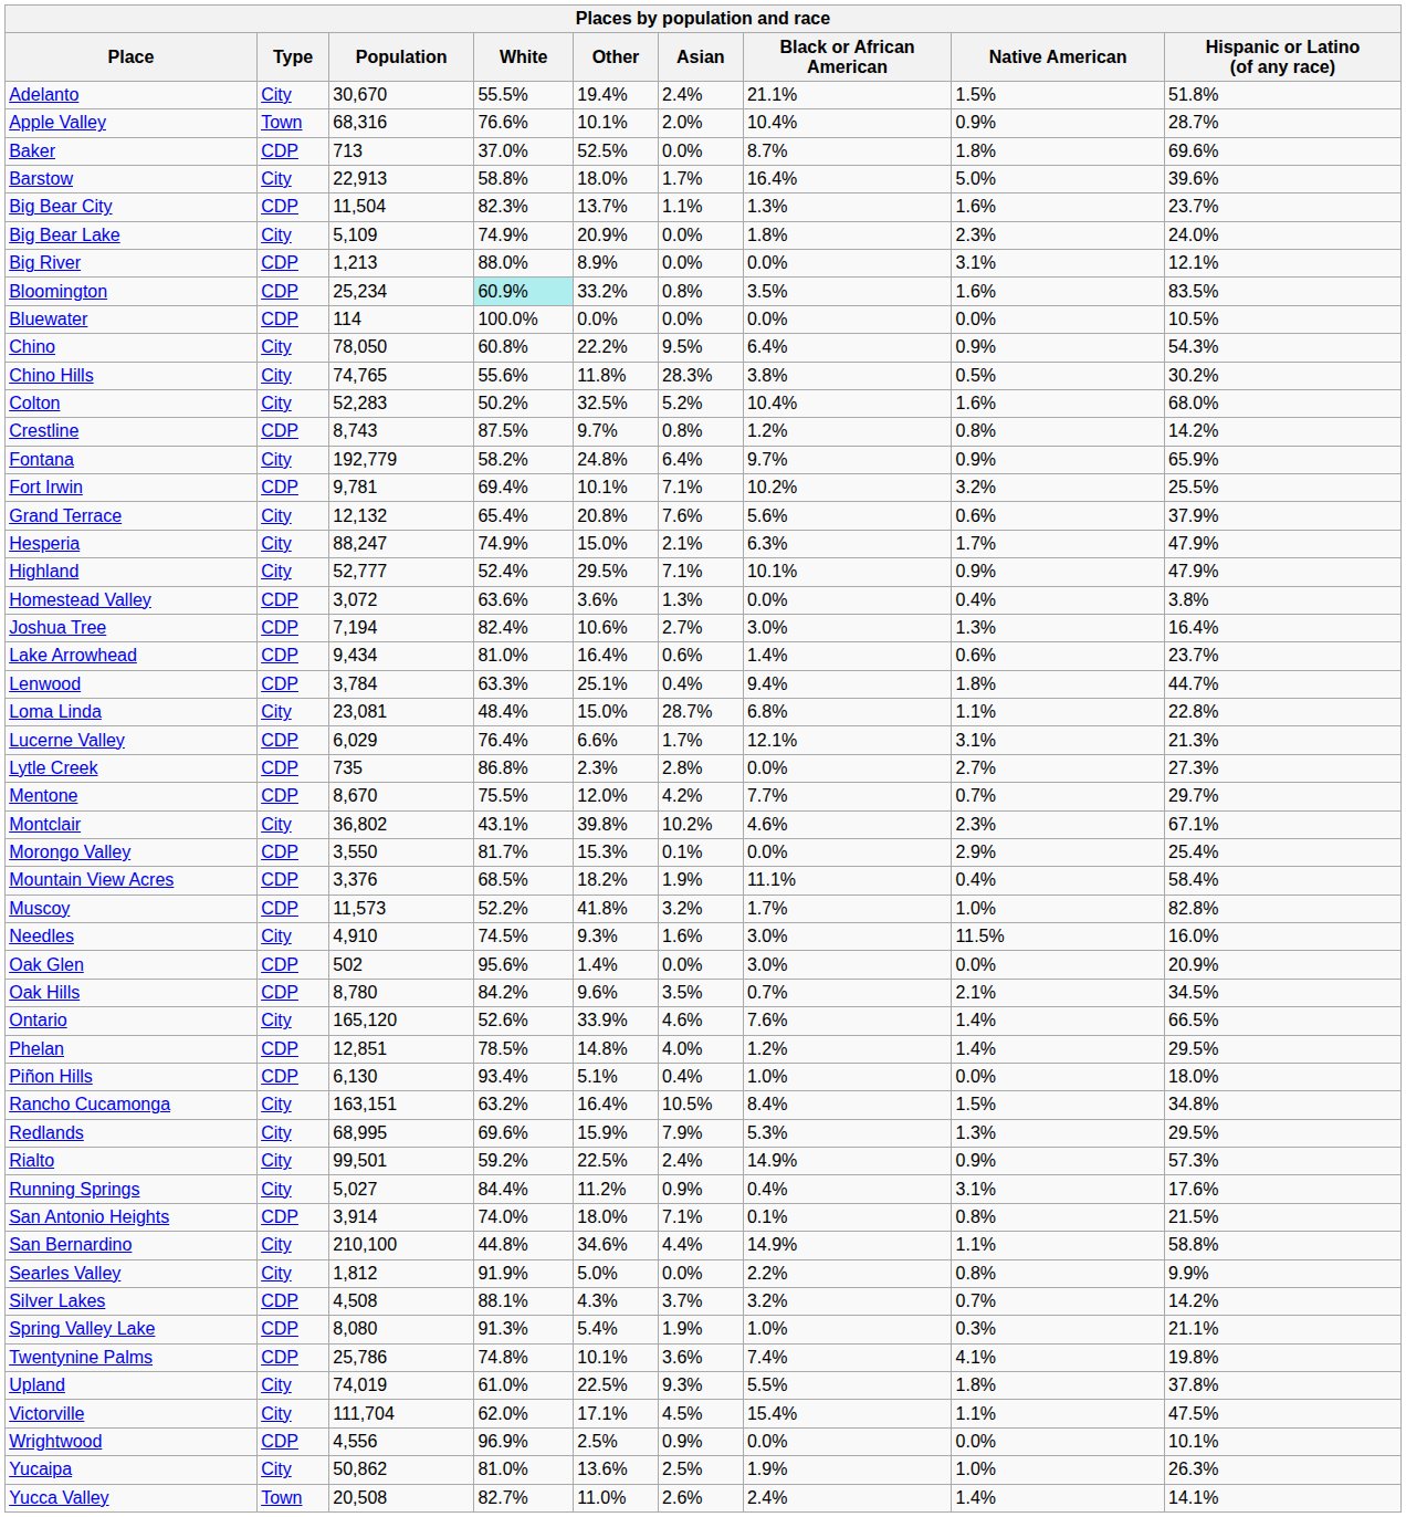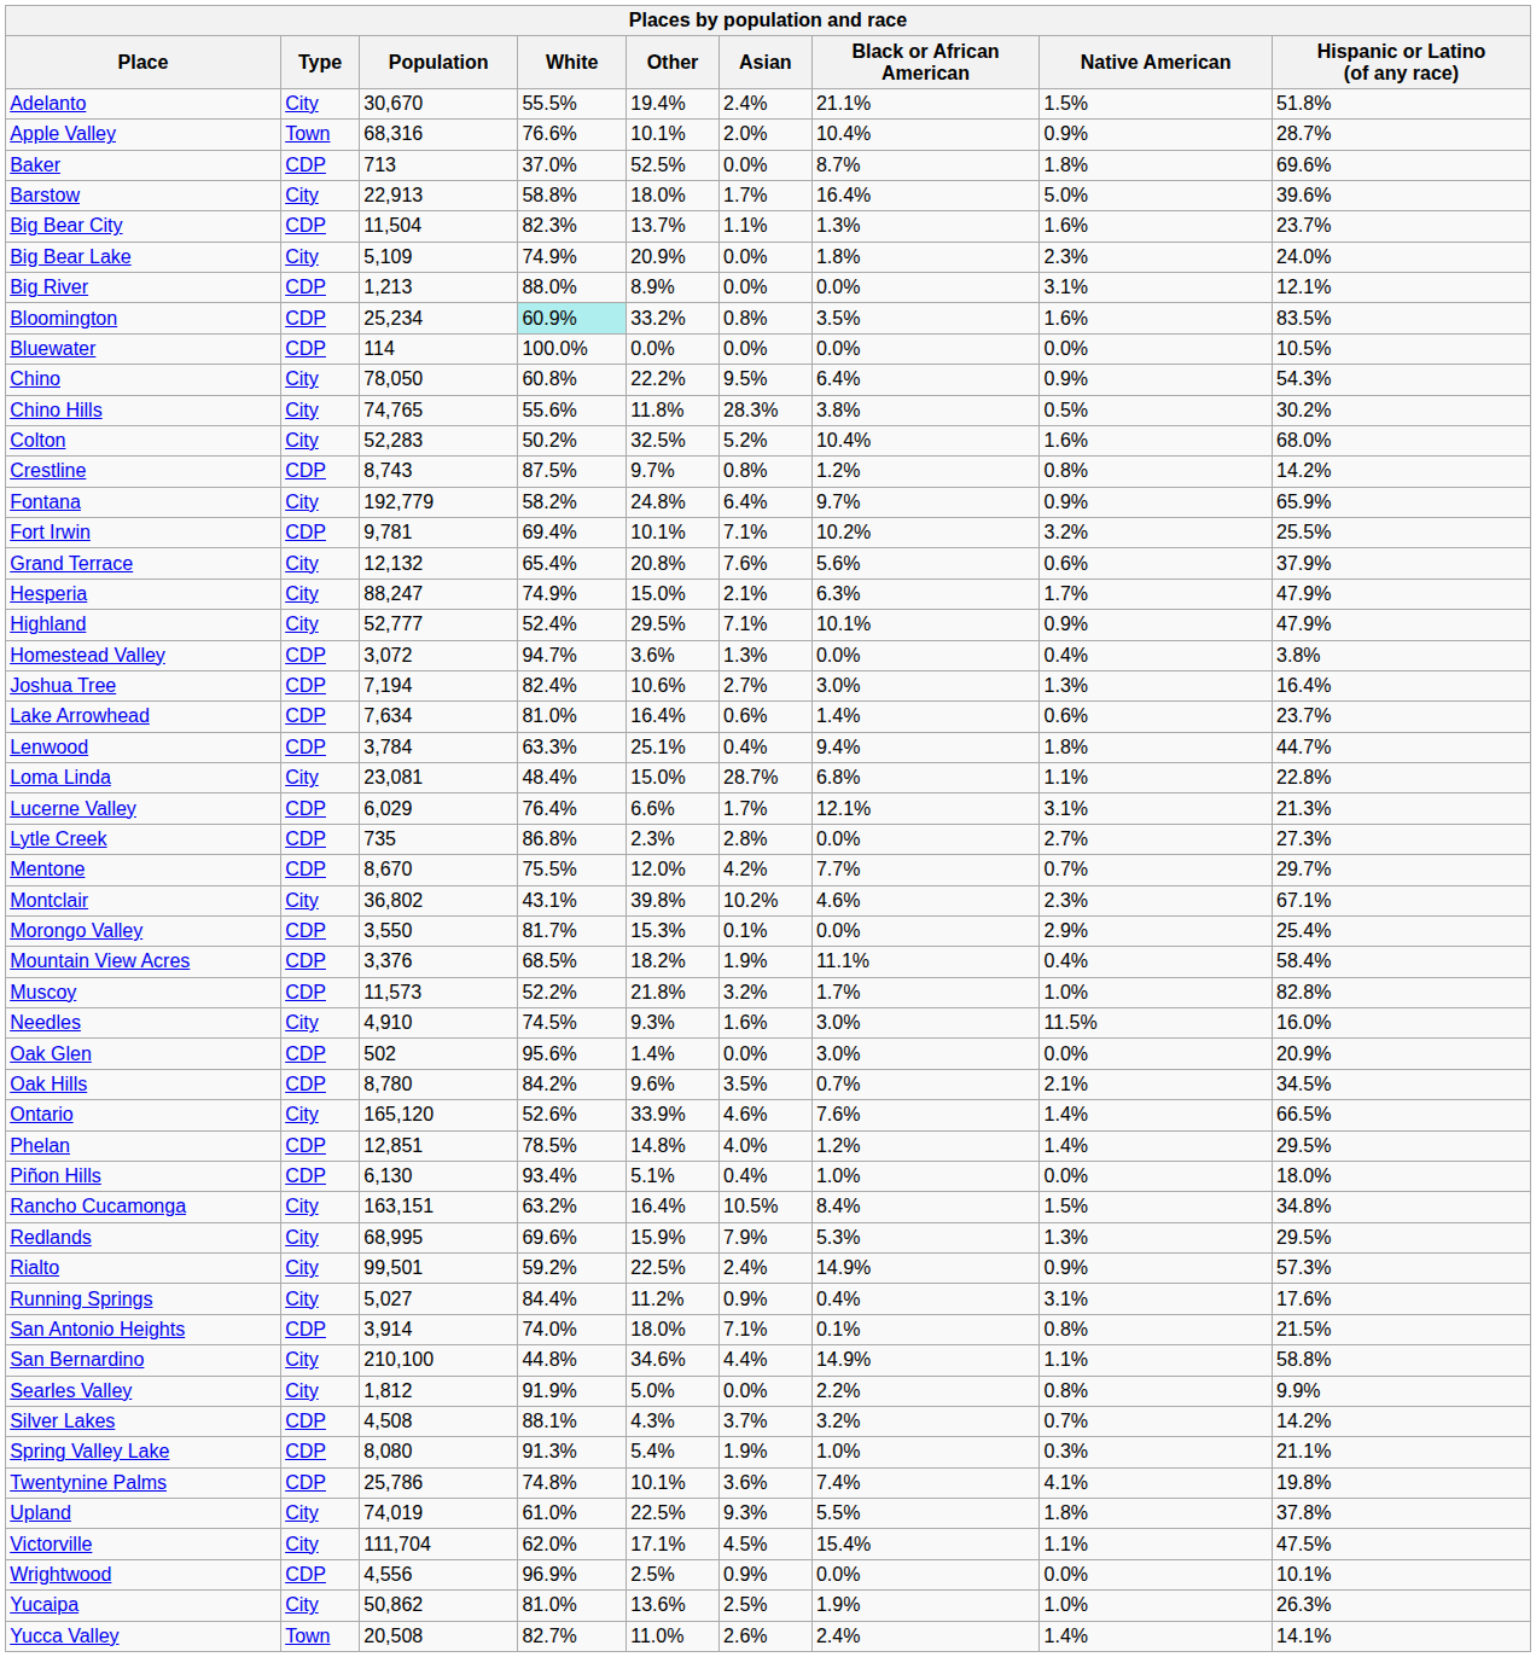Homestead Valley | White: 63.6% -> 94.7%
Lake Arrowhead | Population: 9,434 -> 7,634
Muscoy | Other: 41.8% -> 21.8%
